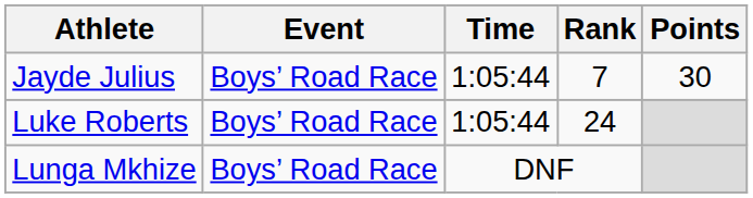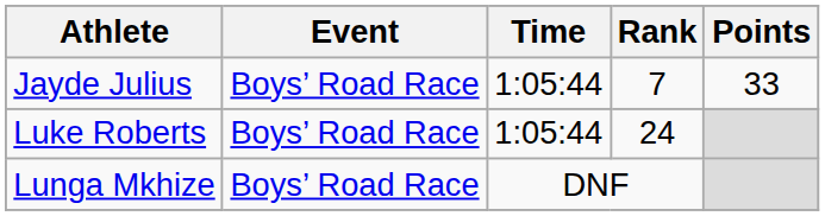Jayde Julius | Points: 30 -> 33
